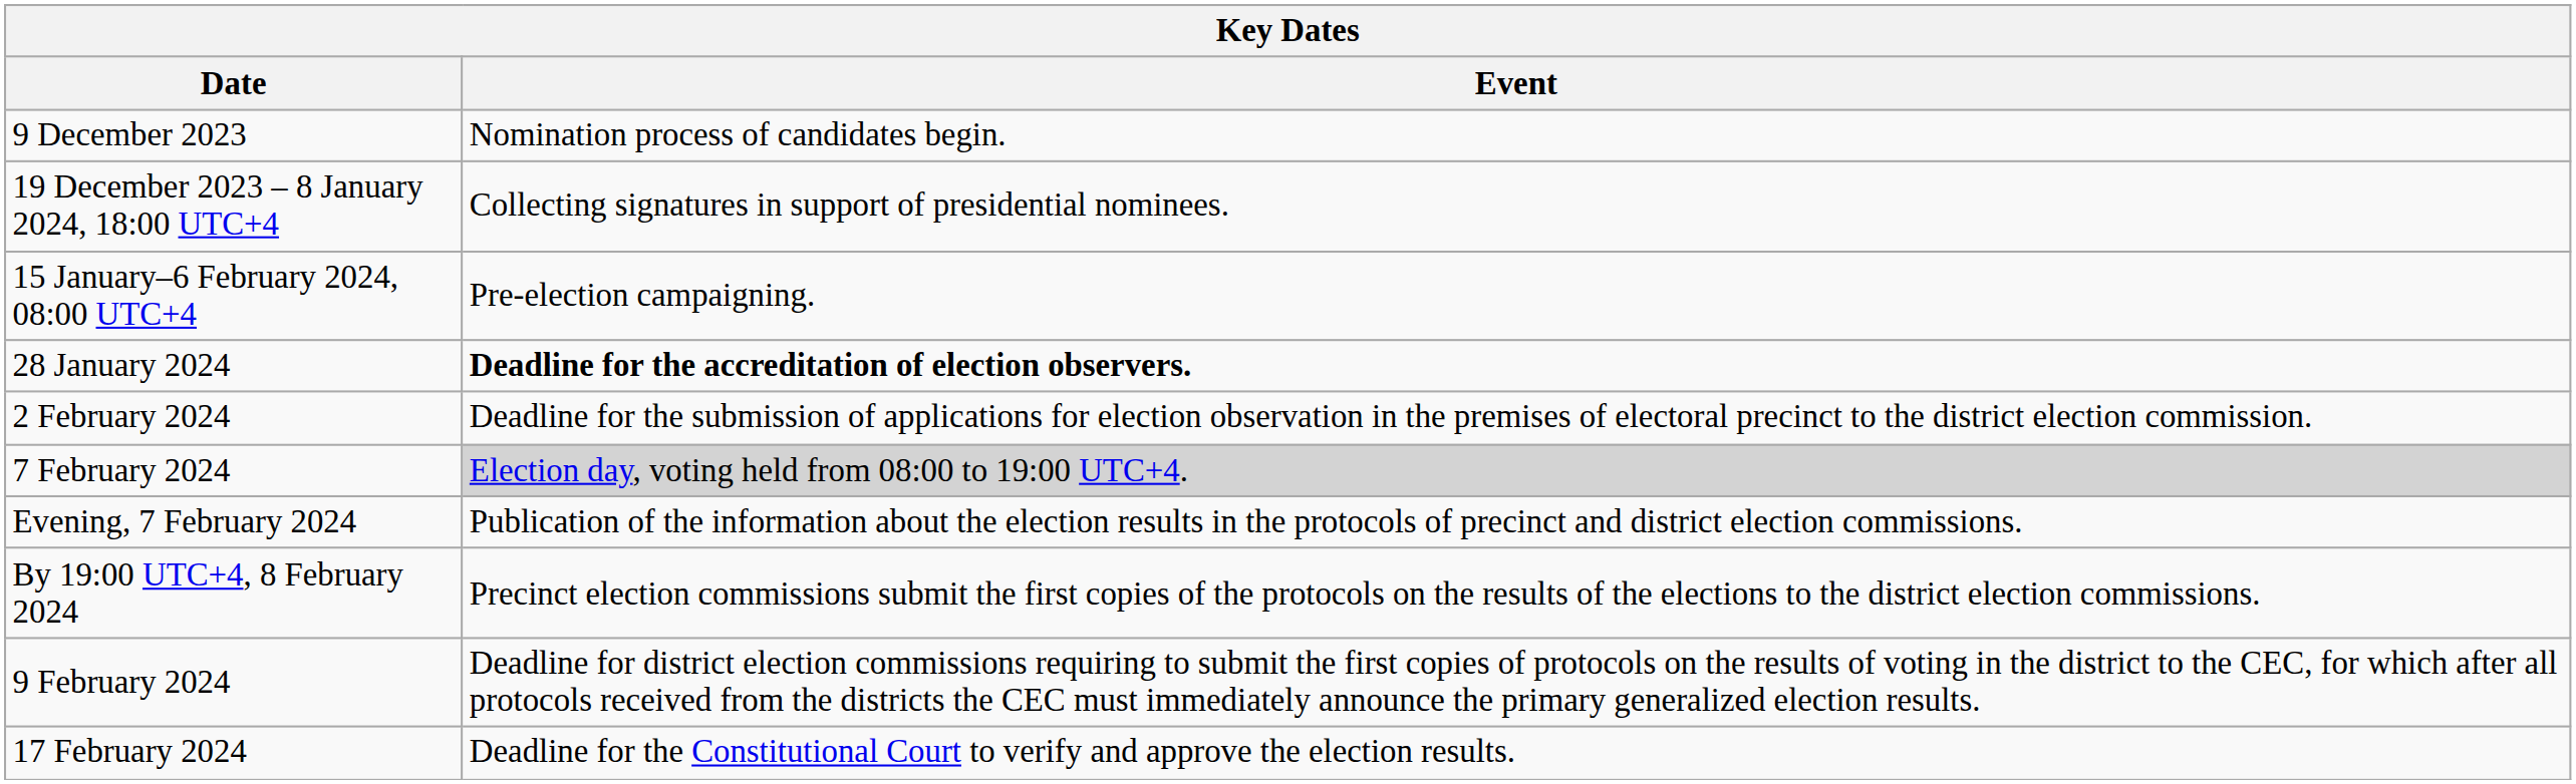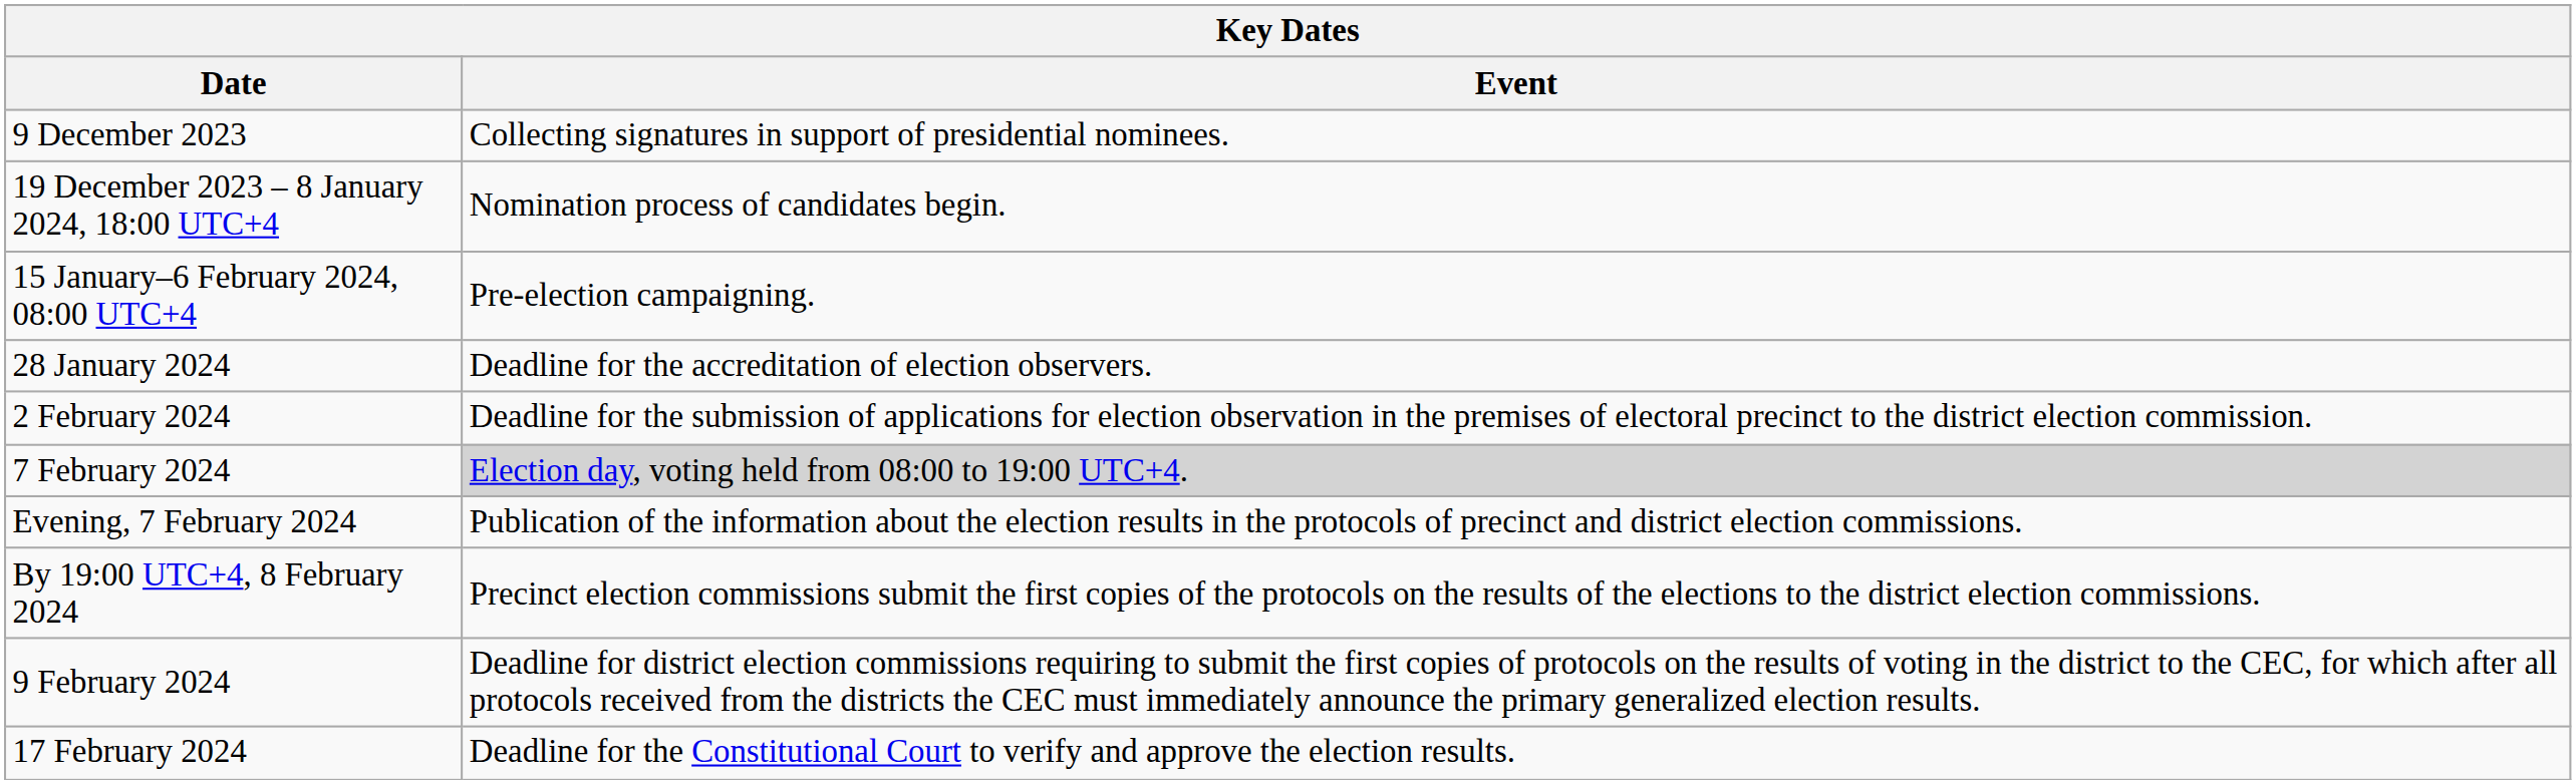9 December 2023 | Event: Nomination process of candidates begin. -> Collecting signatures in support of presidential nominees.
19 December 2023 – 8 January 2024, 18:00 UTC+4 | Event: Collecting signatures in support of presidential nominees. -> Nomination process of candidates begin.
28 January 2024 | Event: bold -> normal
